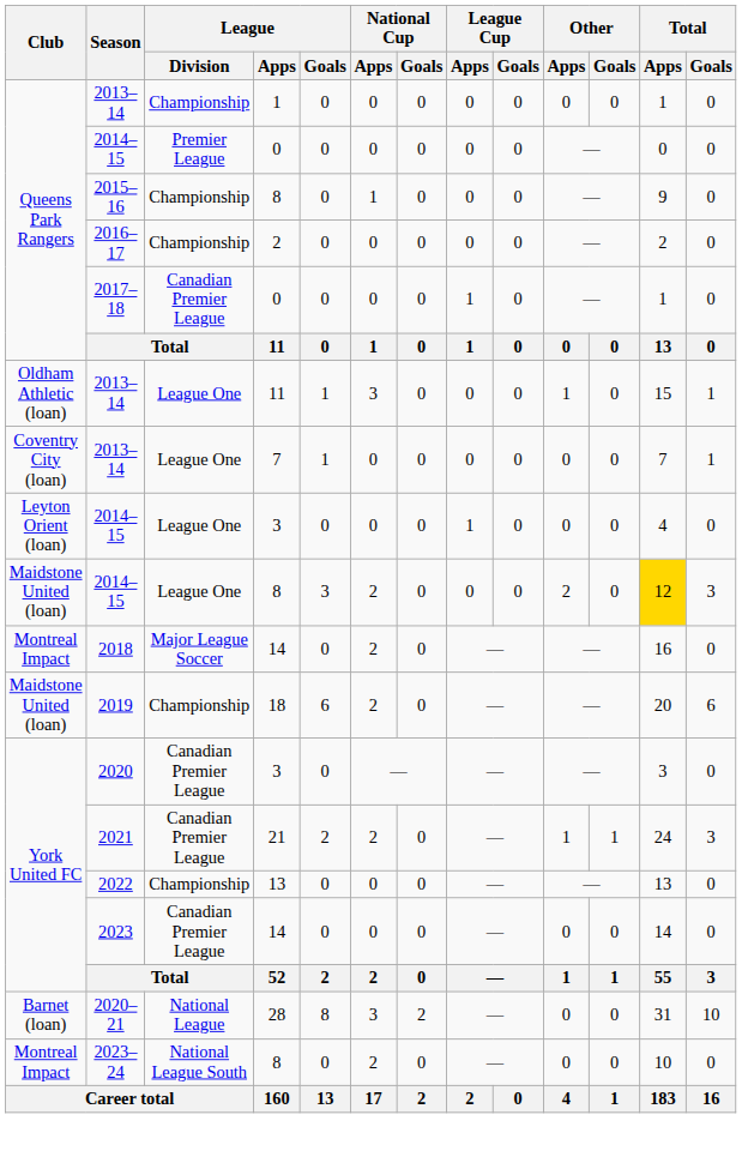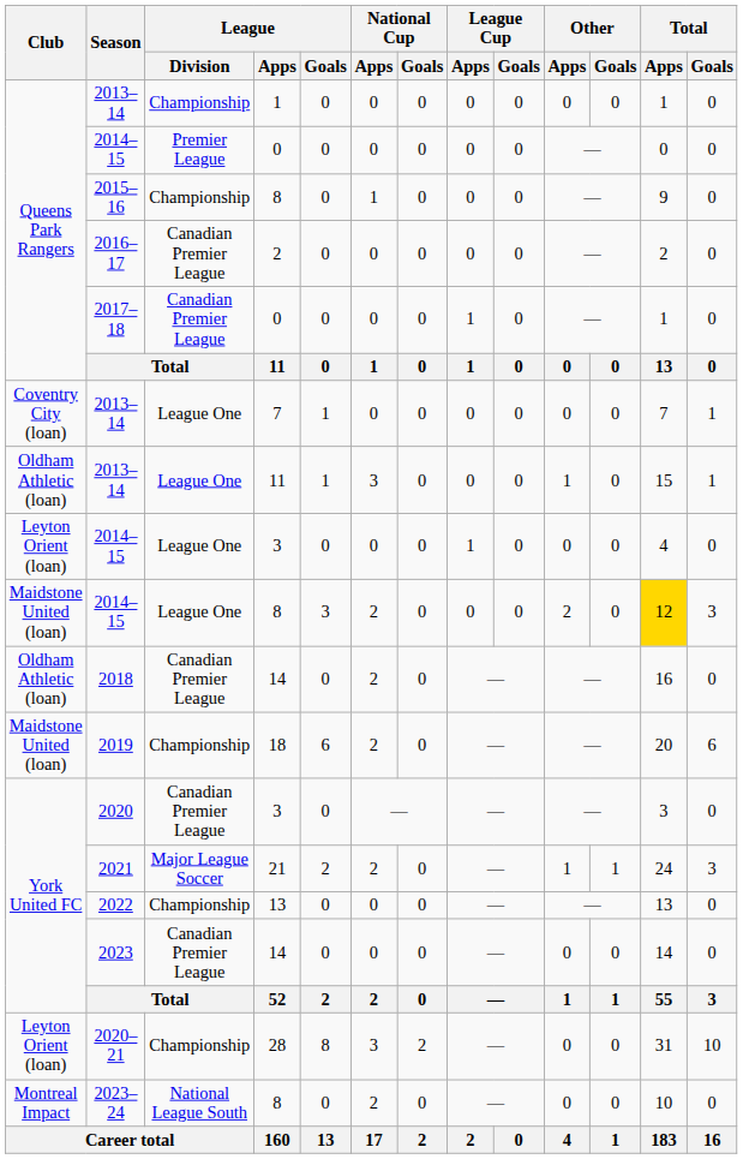2016–17 | League / Division: Championship -> Canadian Premier League
rows swapped: 2013–14 / 11 <-> 2013–14 / 7
2018 | Club: Montreal Impact -> Oldham Athletic (loan)
2018 | League / Division: Major League Soccer -> Canadian Premier League
2021 | League / Division: Canadian Premier League -> Major League Soccer
2020–21 | Club: Barnet (loan) -> Leyton Orient (loan)
2020–21 | League / Division: National League -> Championship
